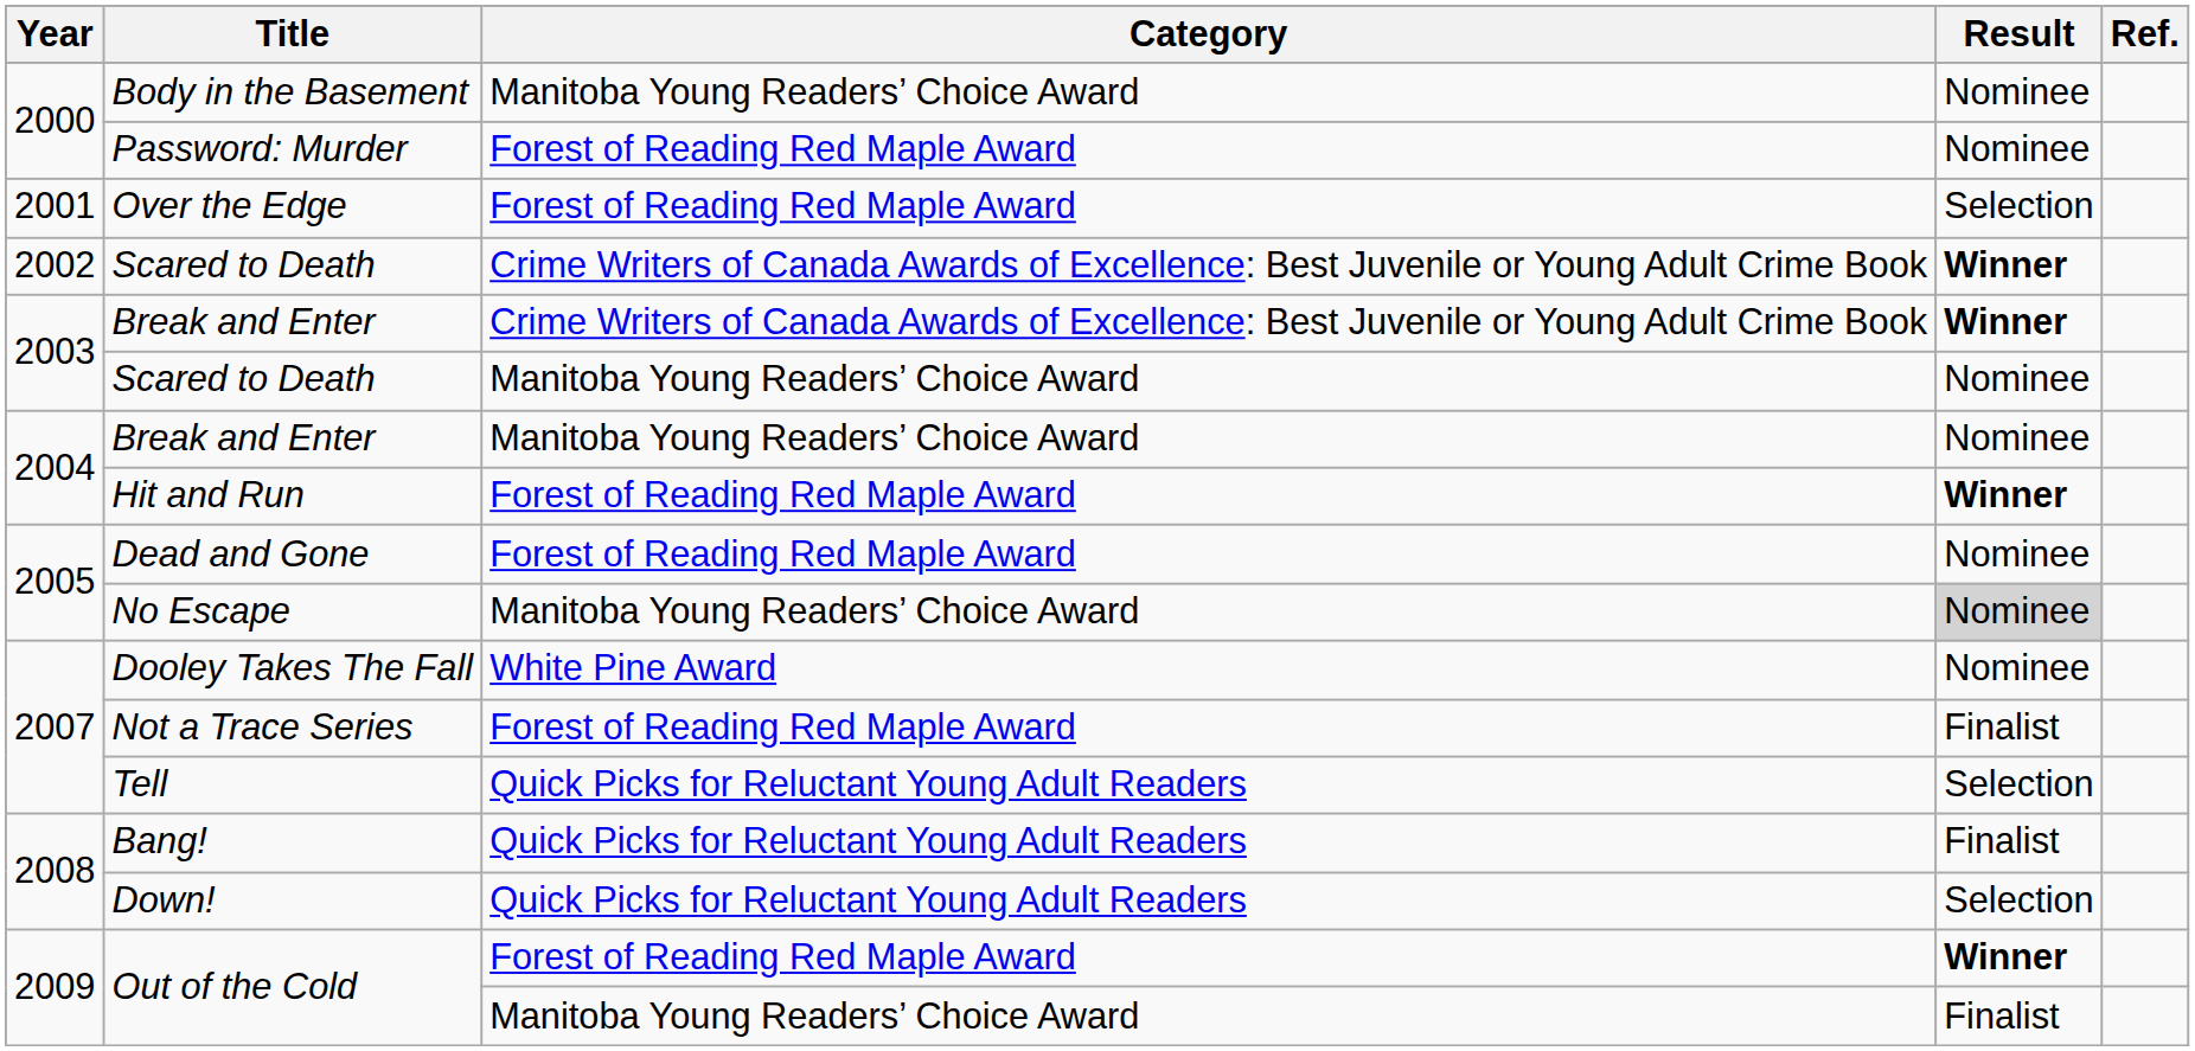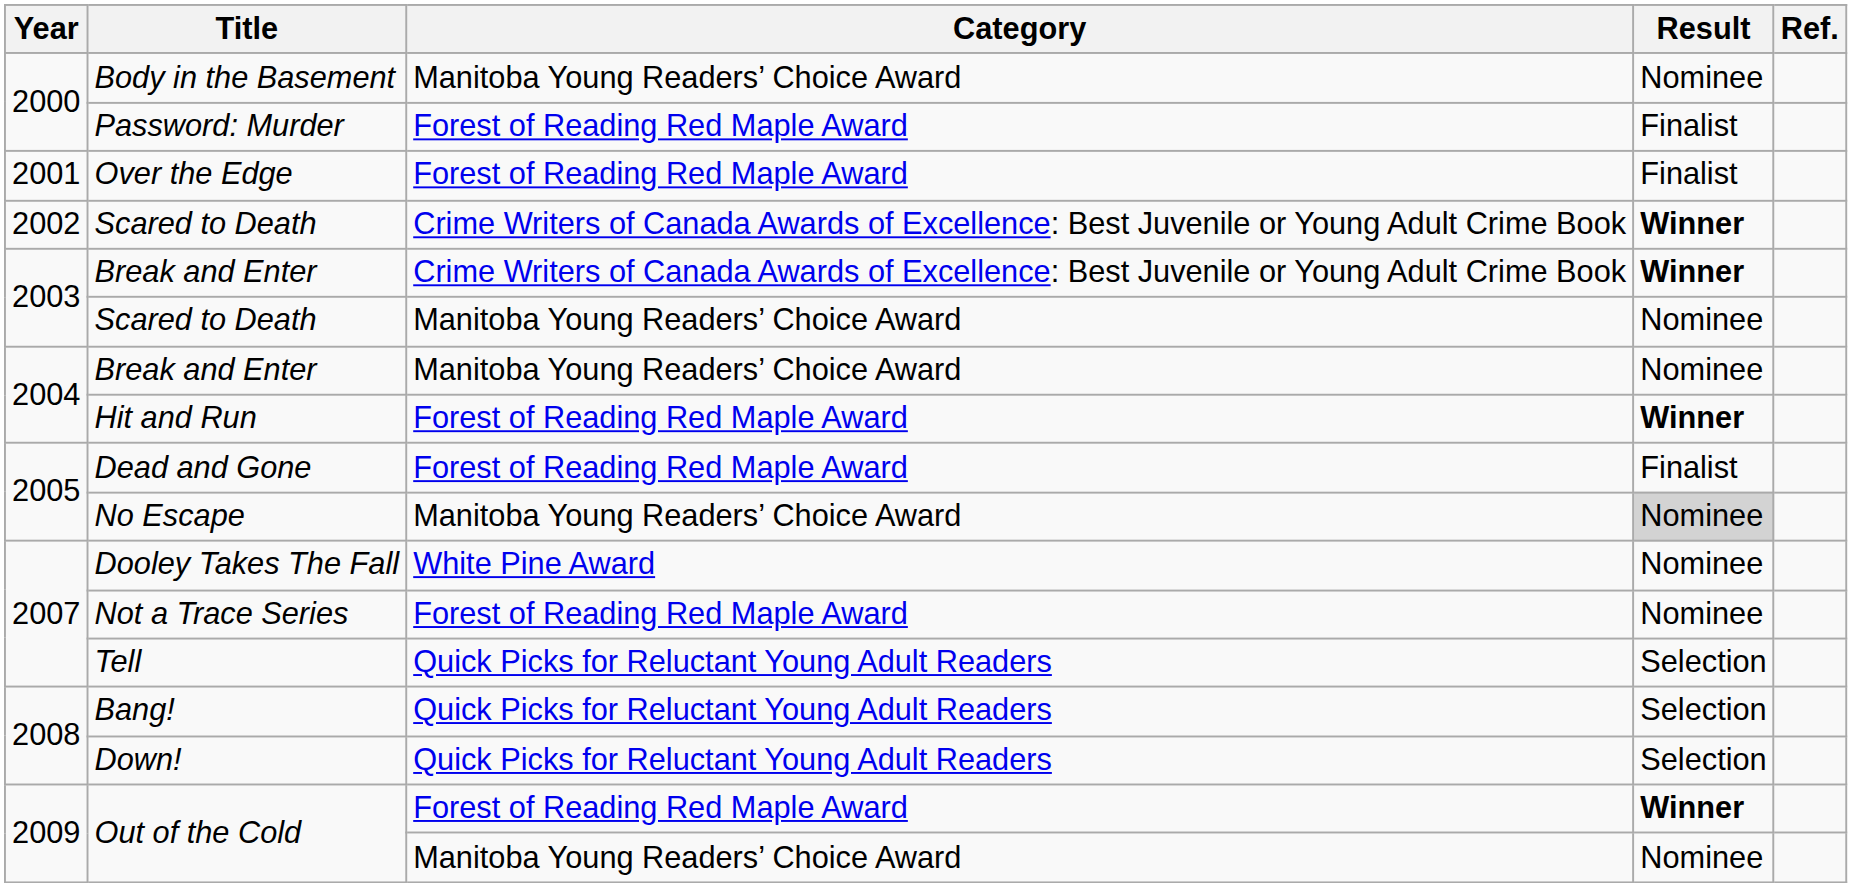Password: Murder | Result: Nominee -> Finalist
Over the Edge | Result: Selection -> Finalist
Dead and Gone | Result: Nominee -> Finalist
Not a Trace Series | Result: Finalist -> Nominee
Bang! | Result: Finalist -> Selection
Out of the Cold / Manitoba Young Readers’ Choice Award | Result: Finalist -> Nominee
